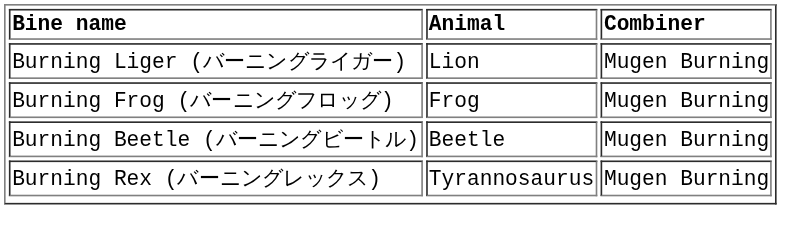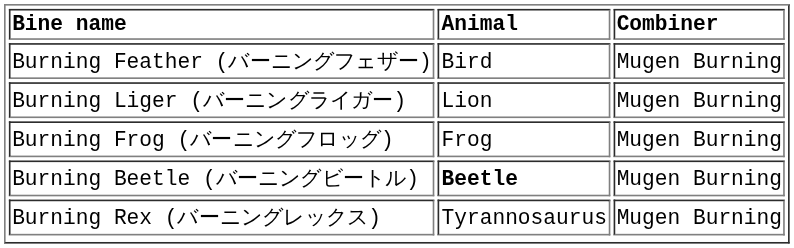+ row: Burning Feather (バーニングフェザー) | Bird | Mugen Burning
Burning Beetle (バーニングビートル) | Animal: normal -> bold
